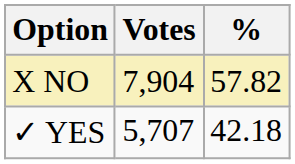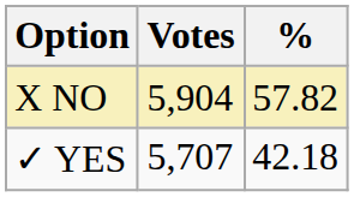X NO | Votes: 7,904 -> 5,904
